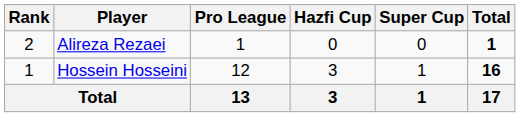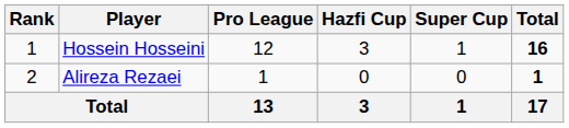rows swapped: Hossein Hosseini <-> Alireza Rezaei
